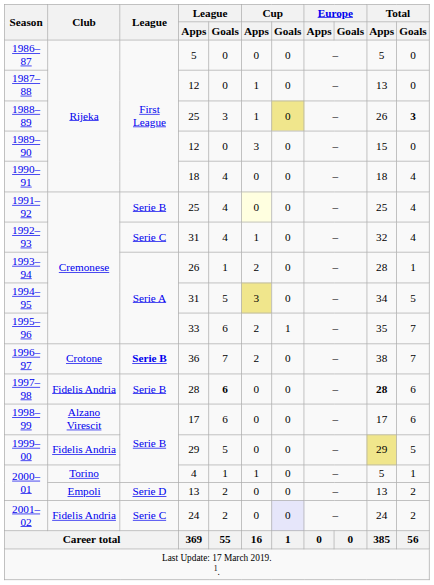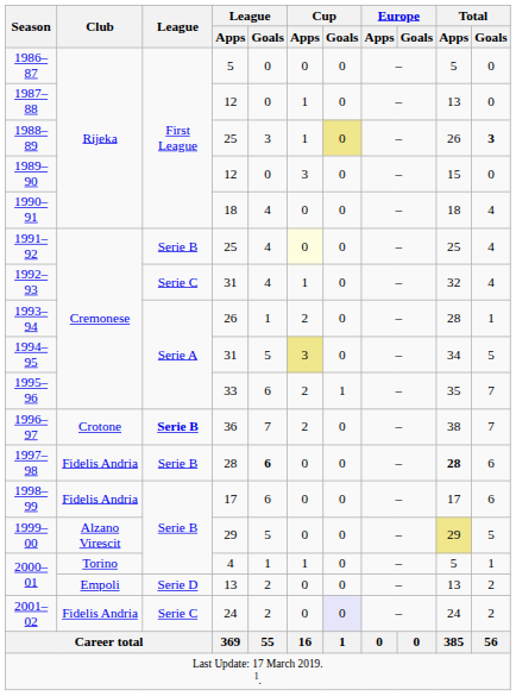1998–99 | Club: Alzano Virescit -> Fidelis Andria
1999–00 | Club: Fidelis Andria -> Alzano Virescit
